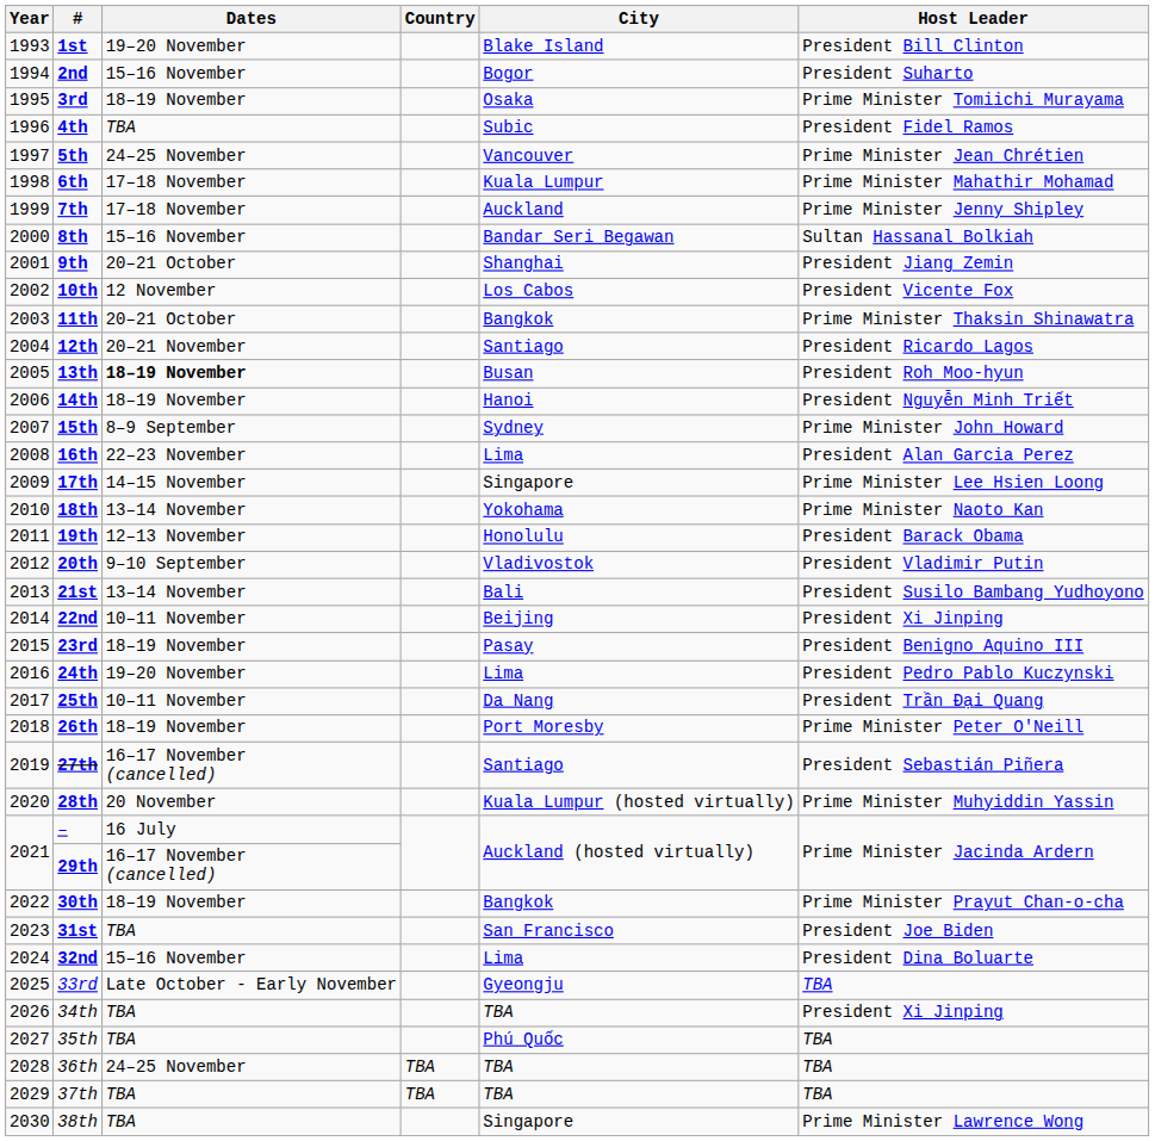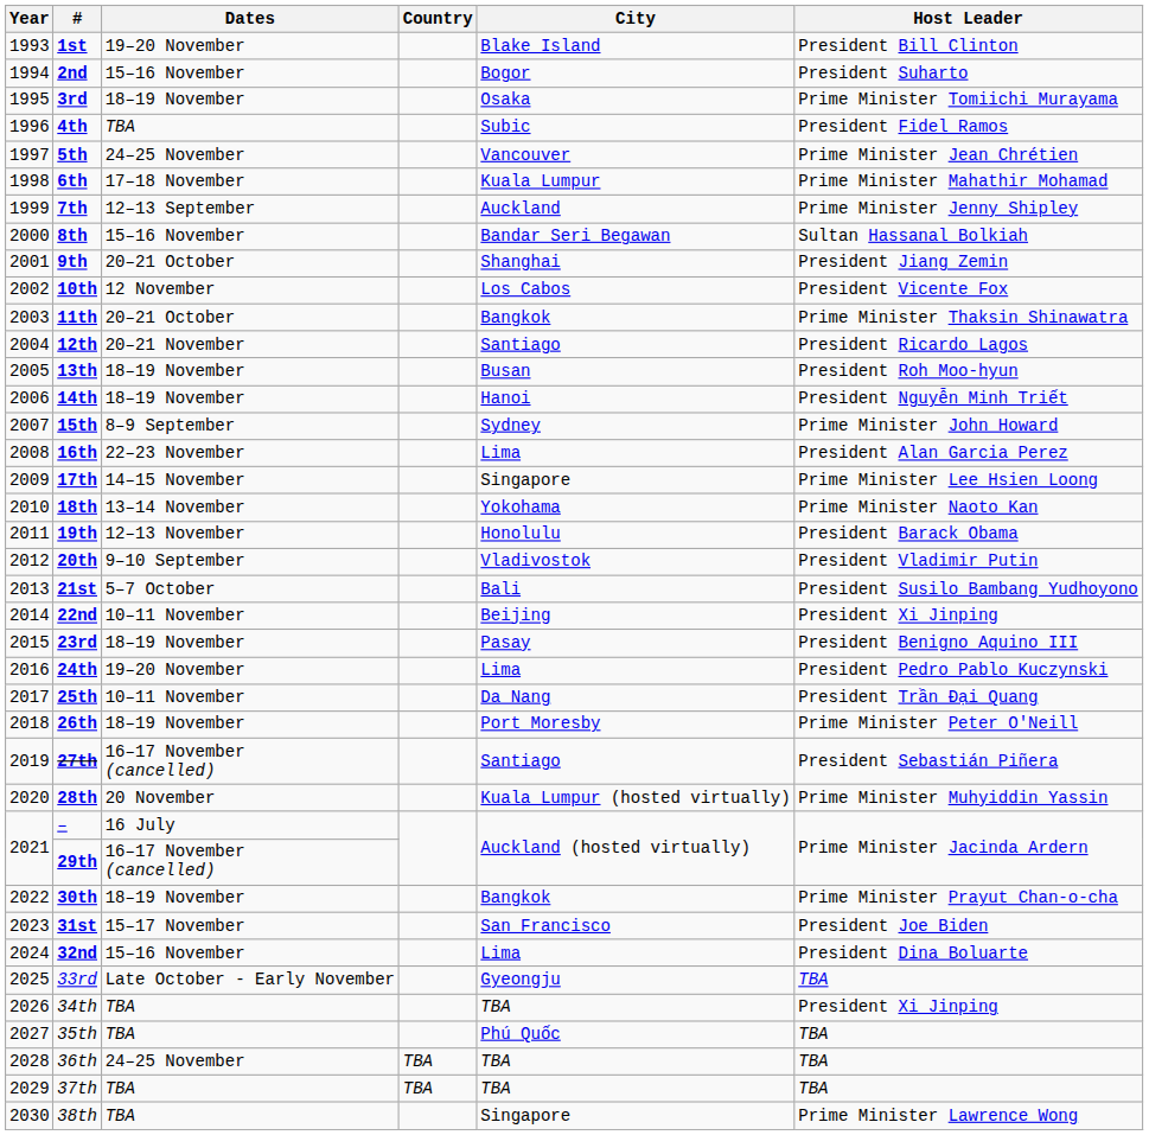7th | Dates: 17–18 November -> 12–13 September
13th | Dates: bold -> normal
21st | Dates: 13–14 November -> 5–7 October
31st | Dates: TBA -> 15–17 November
